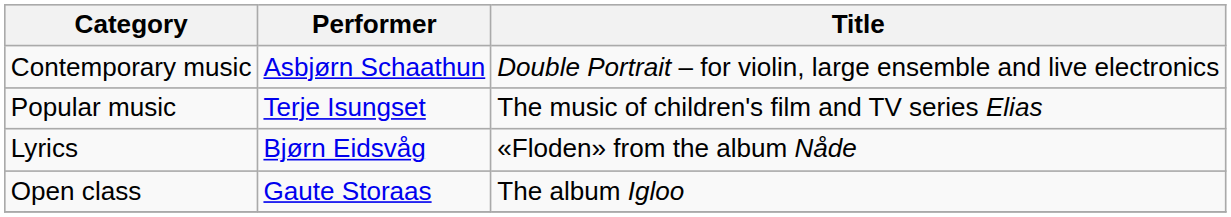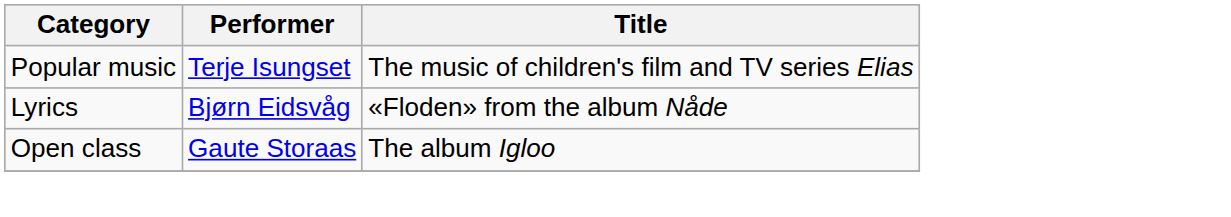- row: Contemporary music | Asbjørn Schaathun | Double Portrait – for violin, large ensemble and live electronics
